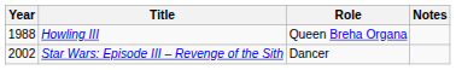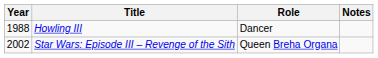Howling III | Role: Queen Breha Organa -> Dancer
Star Wars: Episode III – Revenge of the Sith | Role: Dancer -> Queen Breha Organa
